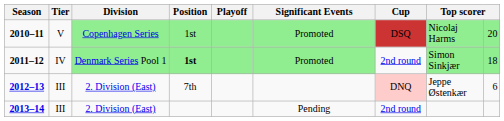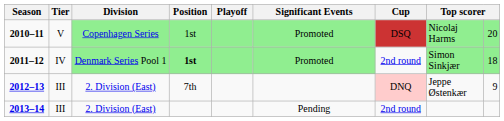2012–13 | column 9: 6 -> 9
